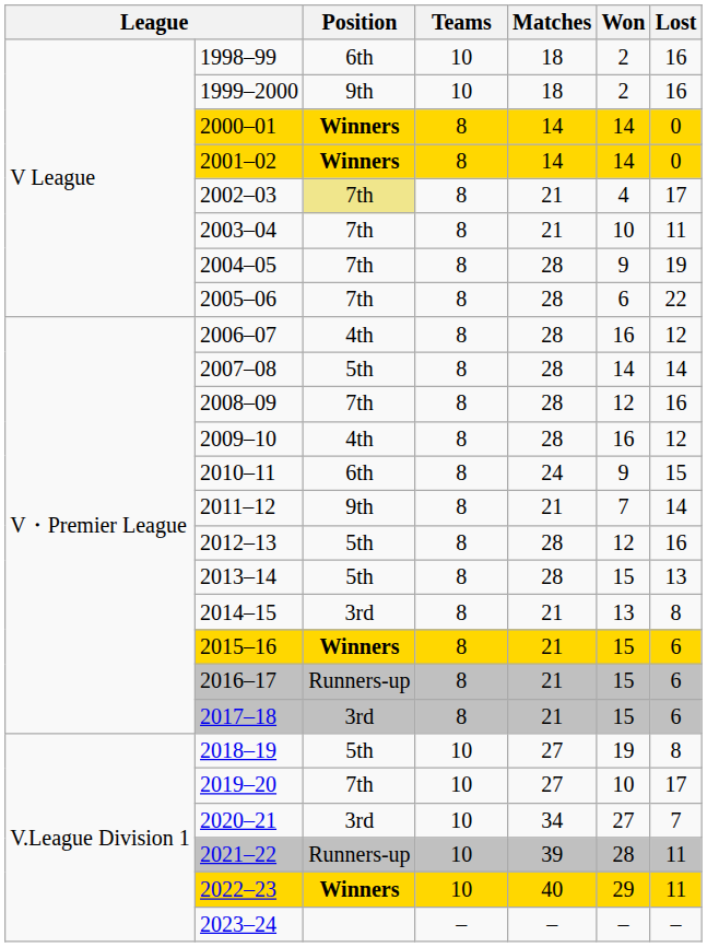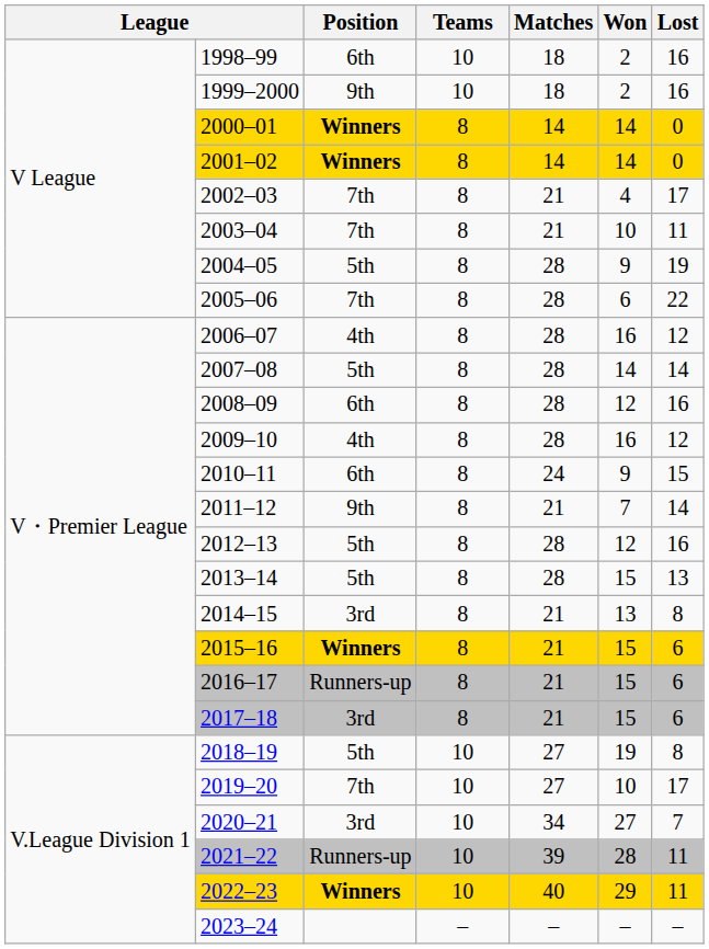2002–03 | Position: khaki background -> no background
2004–05 | Position: 7th -> 5th
2008–09 | Position: 7th -> 6th
